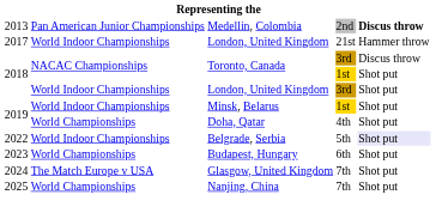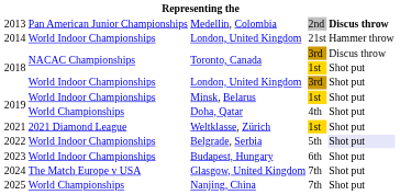London, United Kingdom / 21st | column 1: 2017 -> 2014
+ row: 2021 | 2021 Diamond League | Weltklasse, Zürich | 1st | Shot put
Budapest, Hungary | column 2: World Championships -> World Indoor Championships
